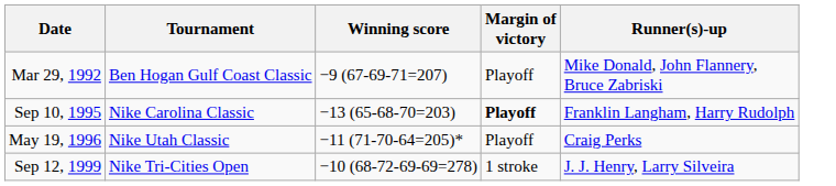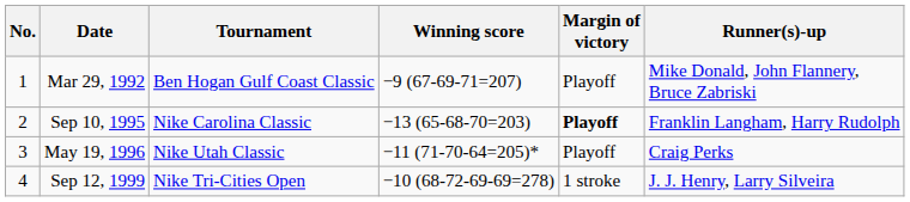+ column: No. | 1 | 2 | 3 | 4
